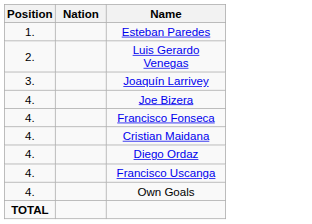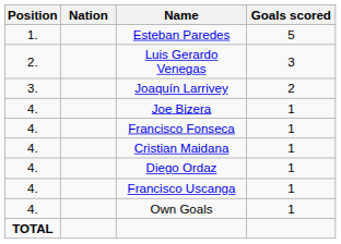+ column: Goals scored | 5 | 3 | 2 | 1 | 1 | 1 | 1 | 1 | 1
